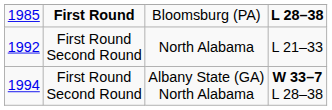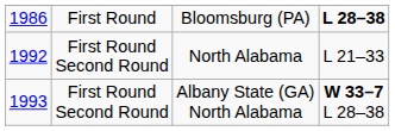Bloomsburg (PA) | column 1: 1985 -> 1986
Bloomsburg (PA) | column 2: bold -> normal
Albany State (GA) North Alabama | column 1: 1994 -> 1993
